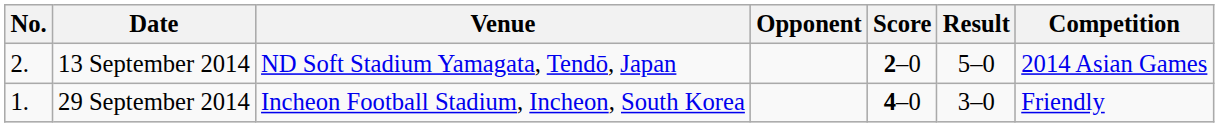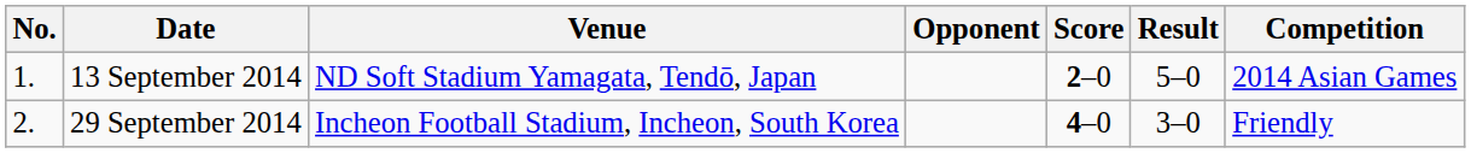13 September 2014 | No.: 2. -> 1.
29 September 2014 | No.: 1. -> 2.
